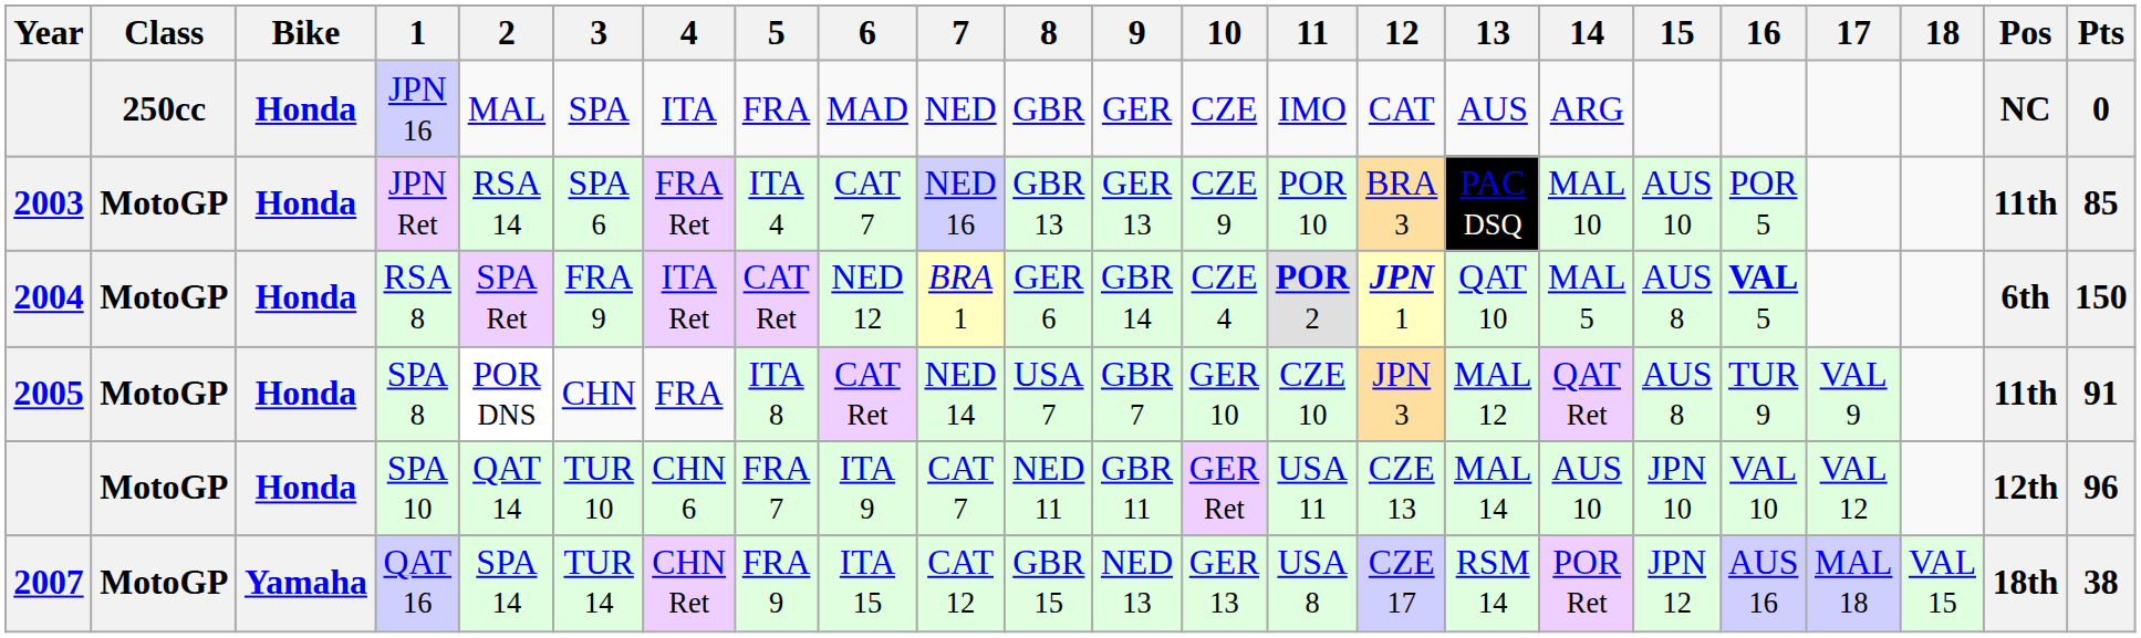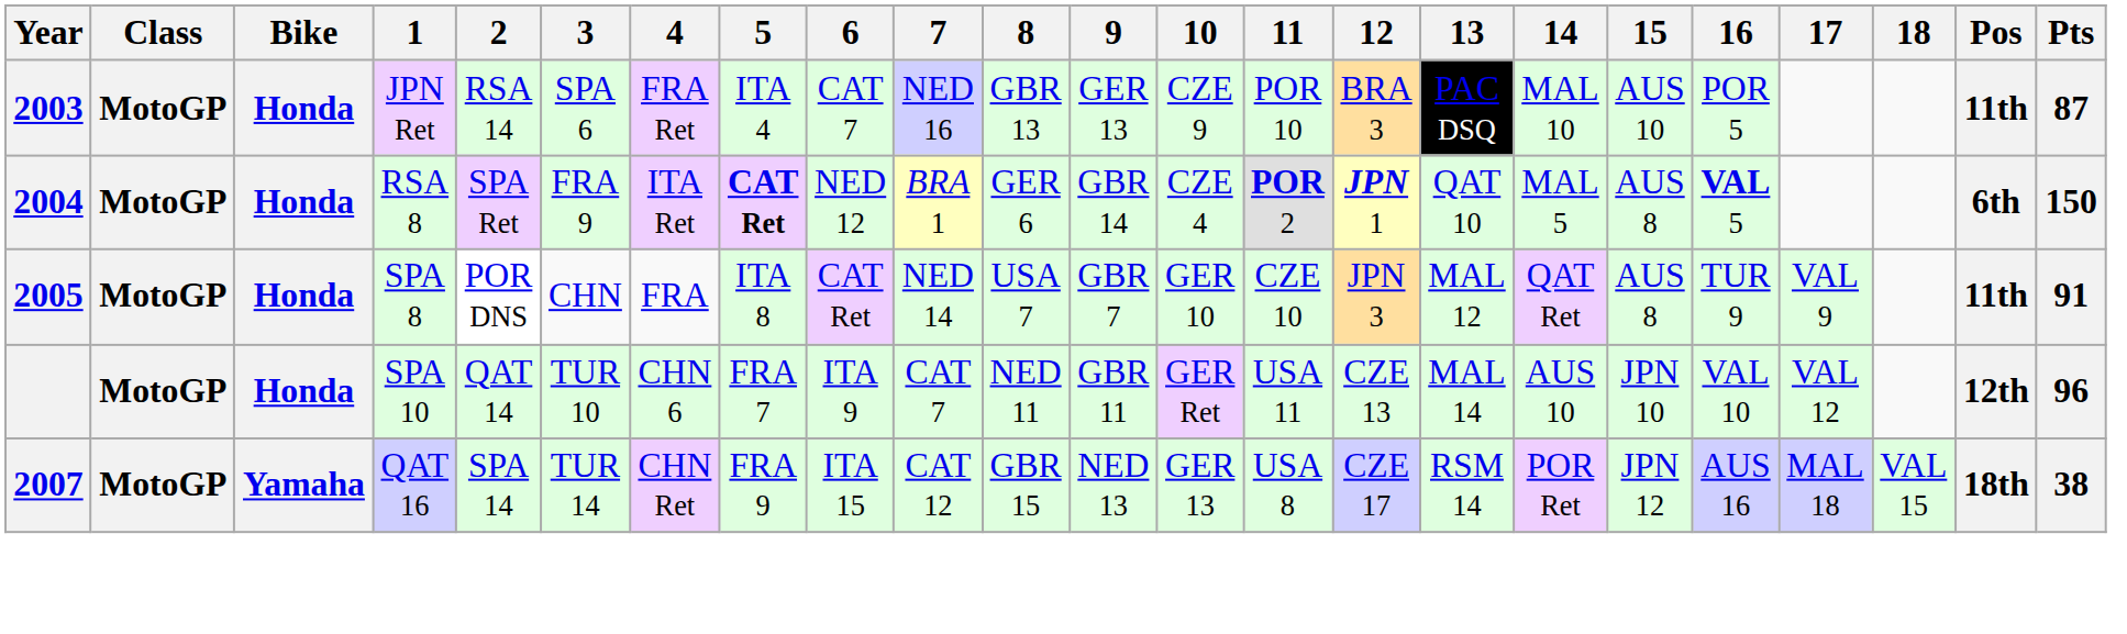- row: 250cc | Honda | JPN 16 | MAL | SPA | ITA | FRA | MAD | NED | GBR | GER | CZE | IMO | CAT | AUS | ARG | NC | 0
JPN Ret | Pts: 85 -> 87
RSA 8 | 5: normal -> bold
